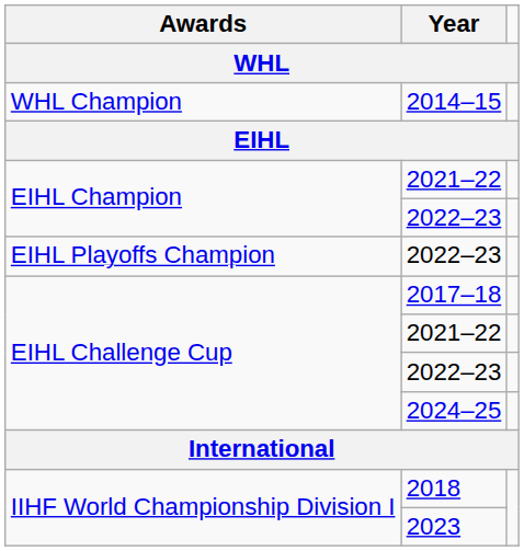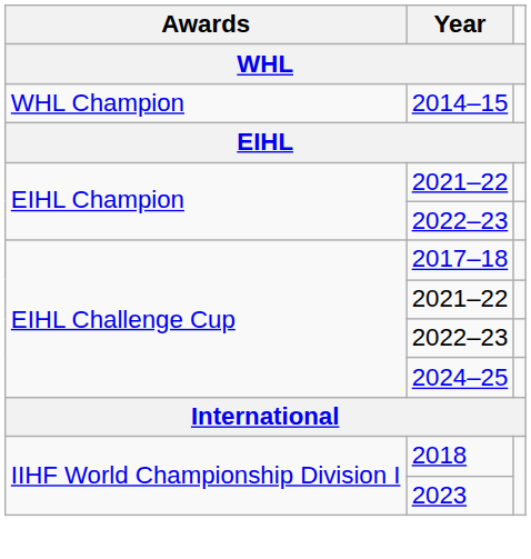- row: EIHL Playoffs Champion | 2022–23
